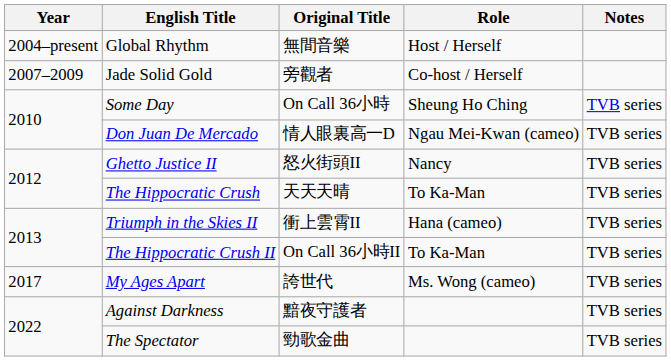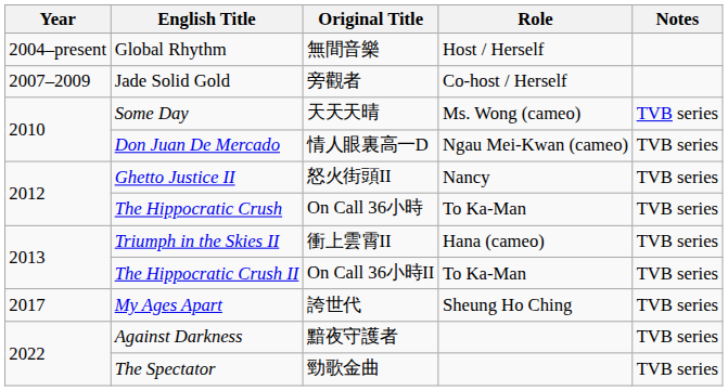Some Day | Original Title: On Call 36小時 -> 天天天晴
Some Day | Role: Sheung Ho Ching -> Ms. Wong (cameo)
The Hippocratic Crush | Original Title: 天天天晴 -> On Call 36小時
My Ages Apart | Role: Ms. Wong (cameo) -> Sheung Ho Ching
